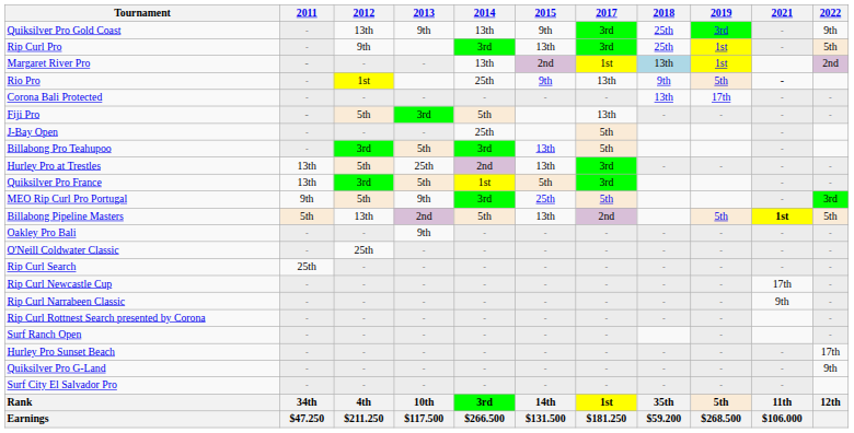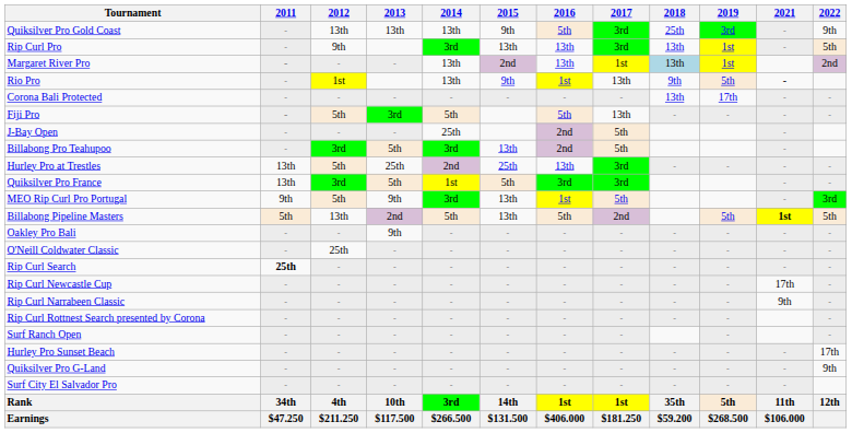+ column: 2016 | 5th | 13th | 13th | 1st | - | 5th | 2nd | 2nd | 13th | 3rd | 1st | 5th | - | - | - | - | - | - | - | - | - | - | 1st | $406.000
Quiksilver Pro Gold Coast | 2013: 9th -> 13th
Rip Curl Pro | 2018: 25th -> 13th
Rio Pro | 2014: 25th -> 13th
Hurley Pro at Trestles | 2015: 13th -> 25th
MEO Rip Curl Pro Portugal | 2015: 25th -> 13th
Rip Curl Search | 2011: normal -> bold
